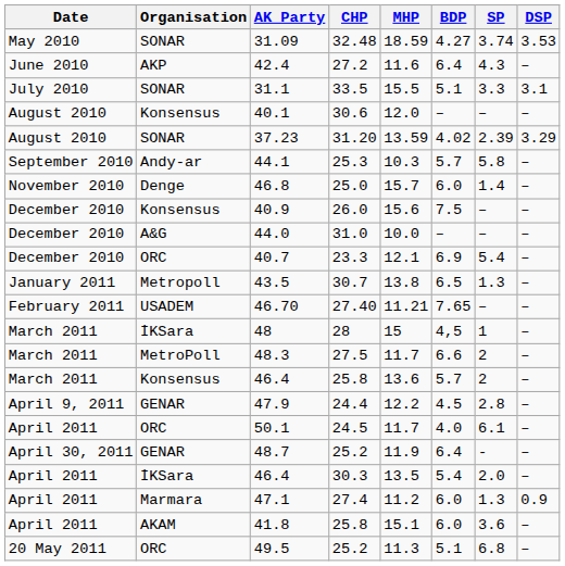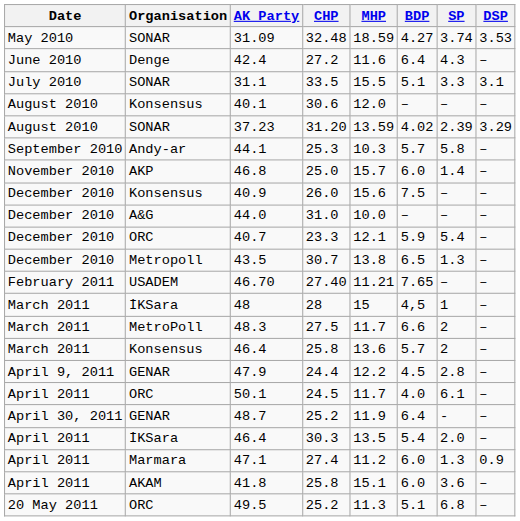42.4 | Organisation: AKP -> Denge
46.8 | Organisation: Denge -> AKP
40.7 | BDP: 6.9 -> 5.9
43.5 | Date: January 2011 -> December 2010
